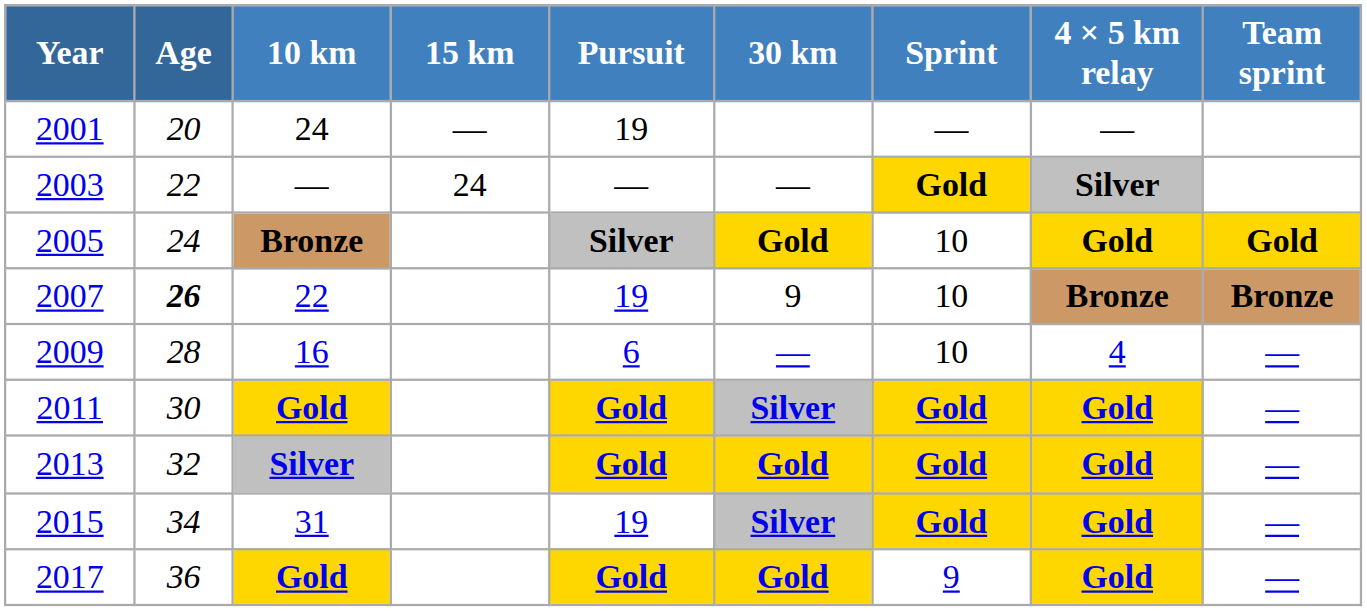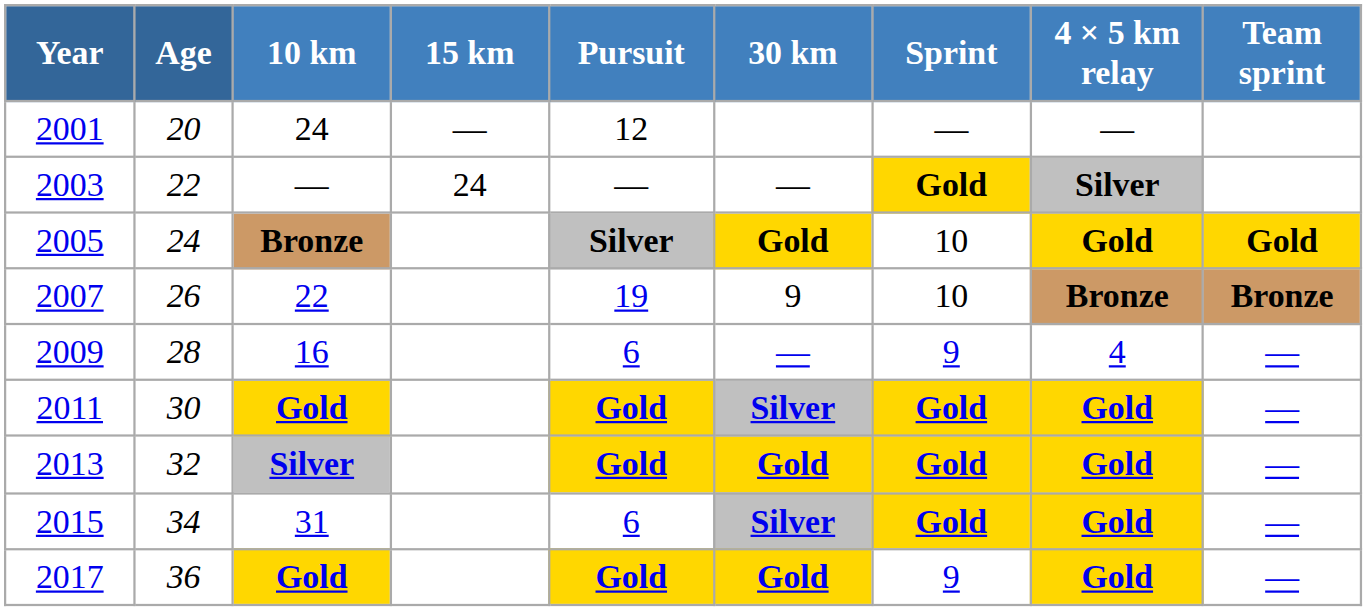2001 | Pursuit: 19 -> 12
2007 | Age: bold -> normal
2009 | Sprint: 10 -> 9
2015 | Pursuit: 19 -> 6
